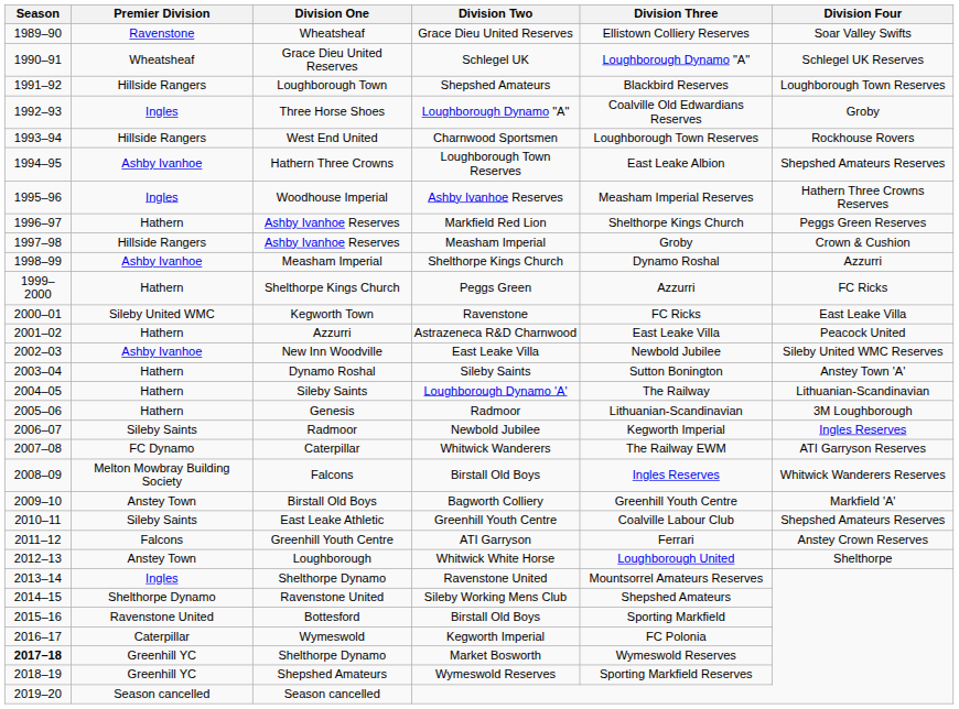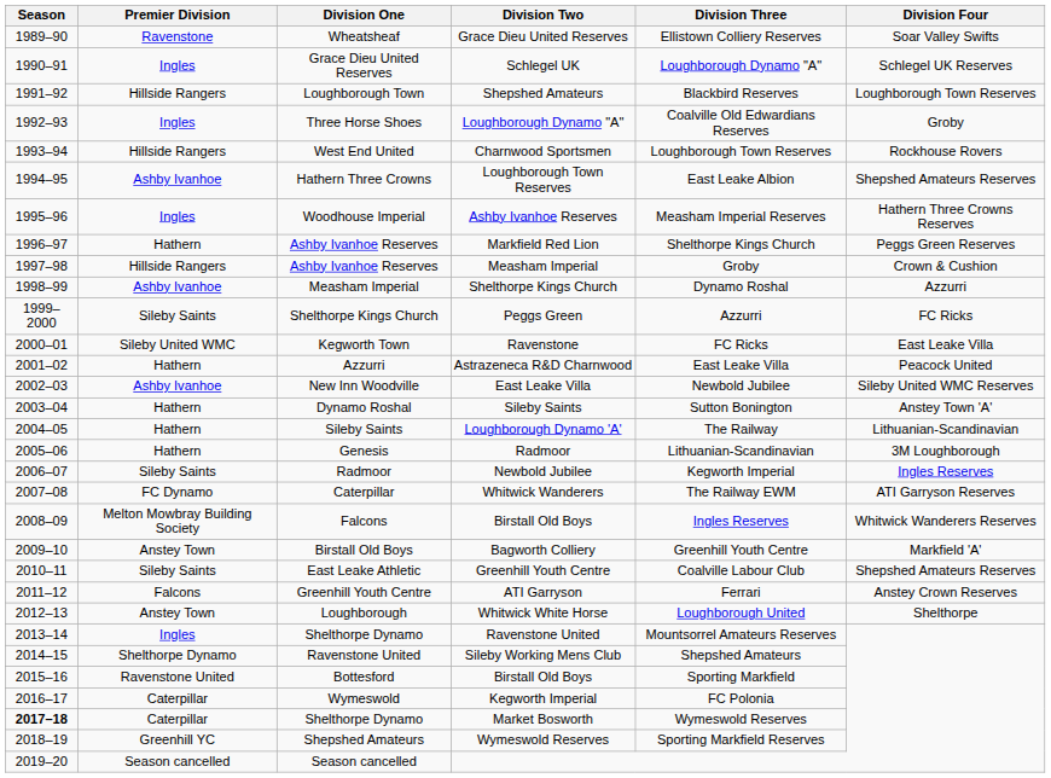Schlegel UK | Premier Division: Wheatsheaf -> Ingles
Peggs Green | Premier Division: Hathern -> Sileby Saints
Market Bosworth | Premier Division: Greenhill YC -> Caterpillar
